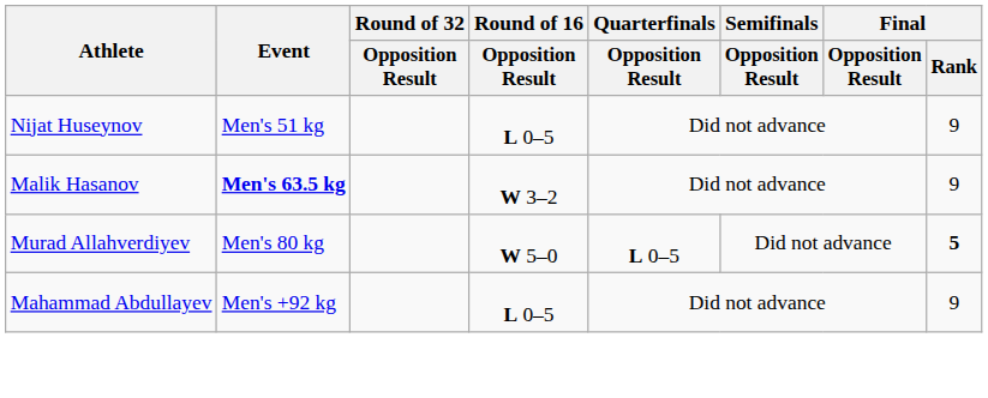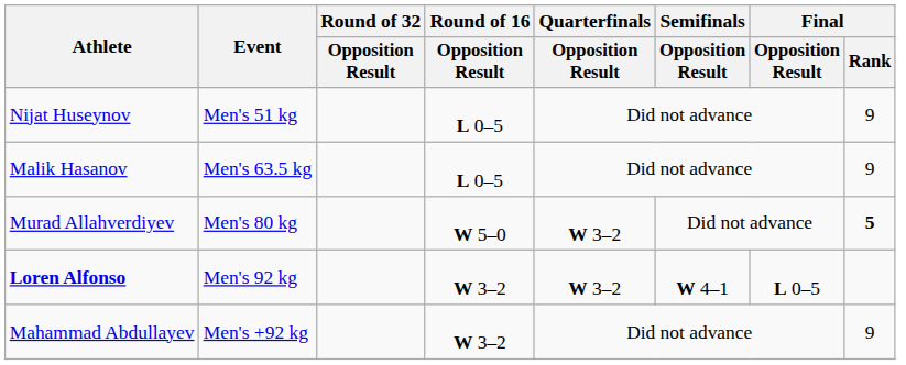Malik Hasanov | Event: bold -> normal
Malik Hasanov | Round of 16 / Opposition Result: W 3–2 -> L 0–5
Murad Allahverdiyev | Quarterfinals / Opposition Result: L 0–5 -> W 3–2
+ row: Loren Alfonso | Men's 92 kg | W 3–2 | W 3–2 | W 4–1 | L 0–5
Mahammad Abdullayev | Round of 16 / Opposition Result: L 0–5 -> W 3–2
